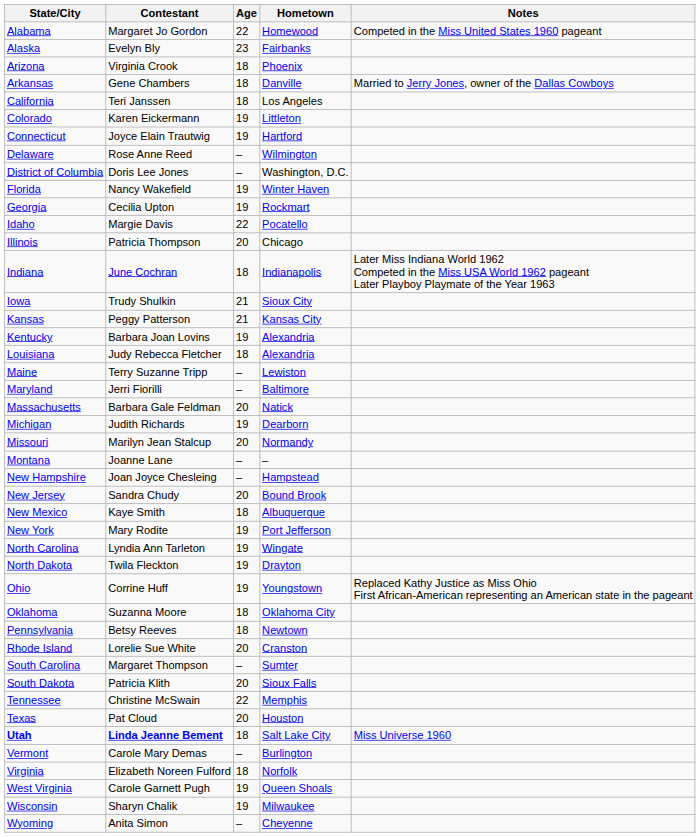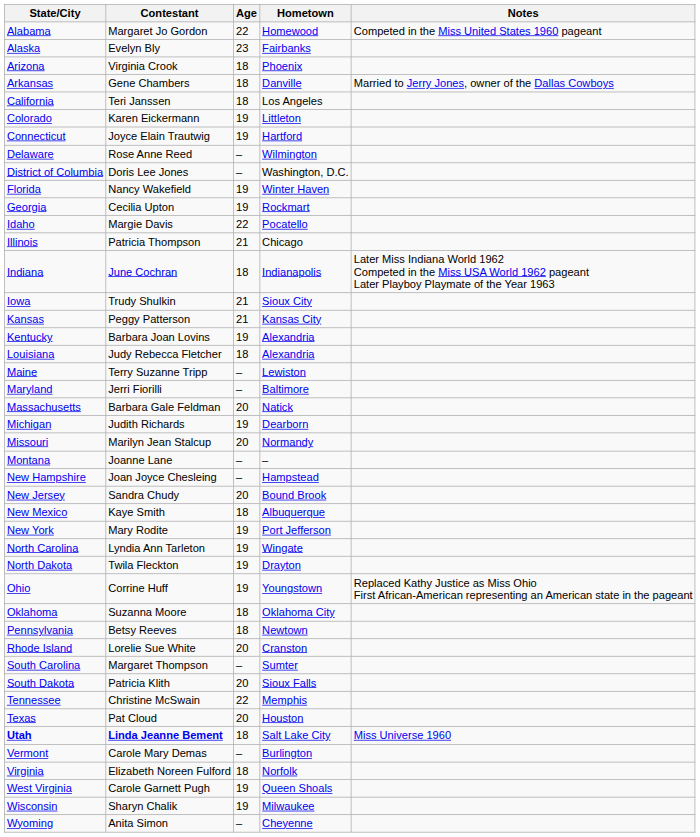Illinois | Age: 20 -> 21
